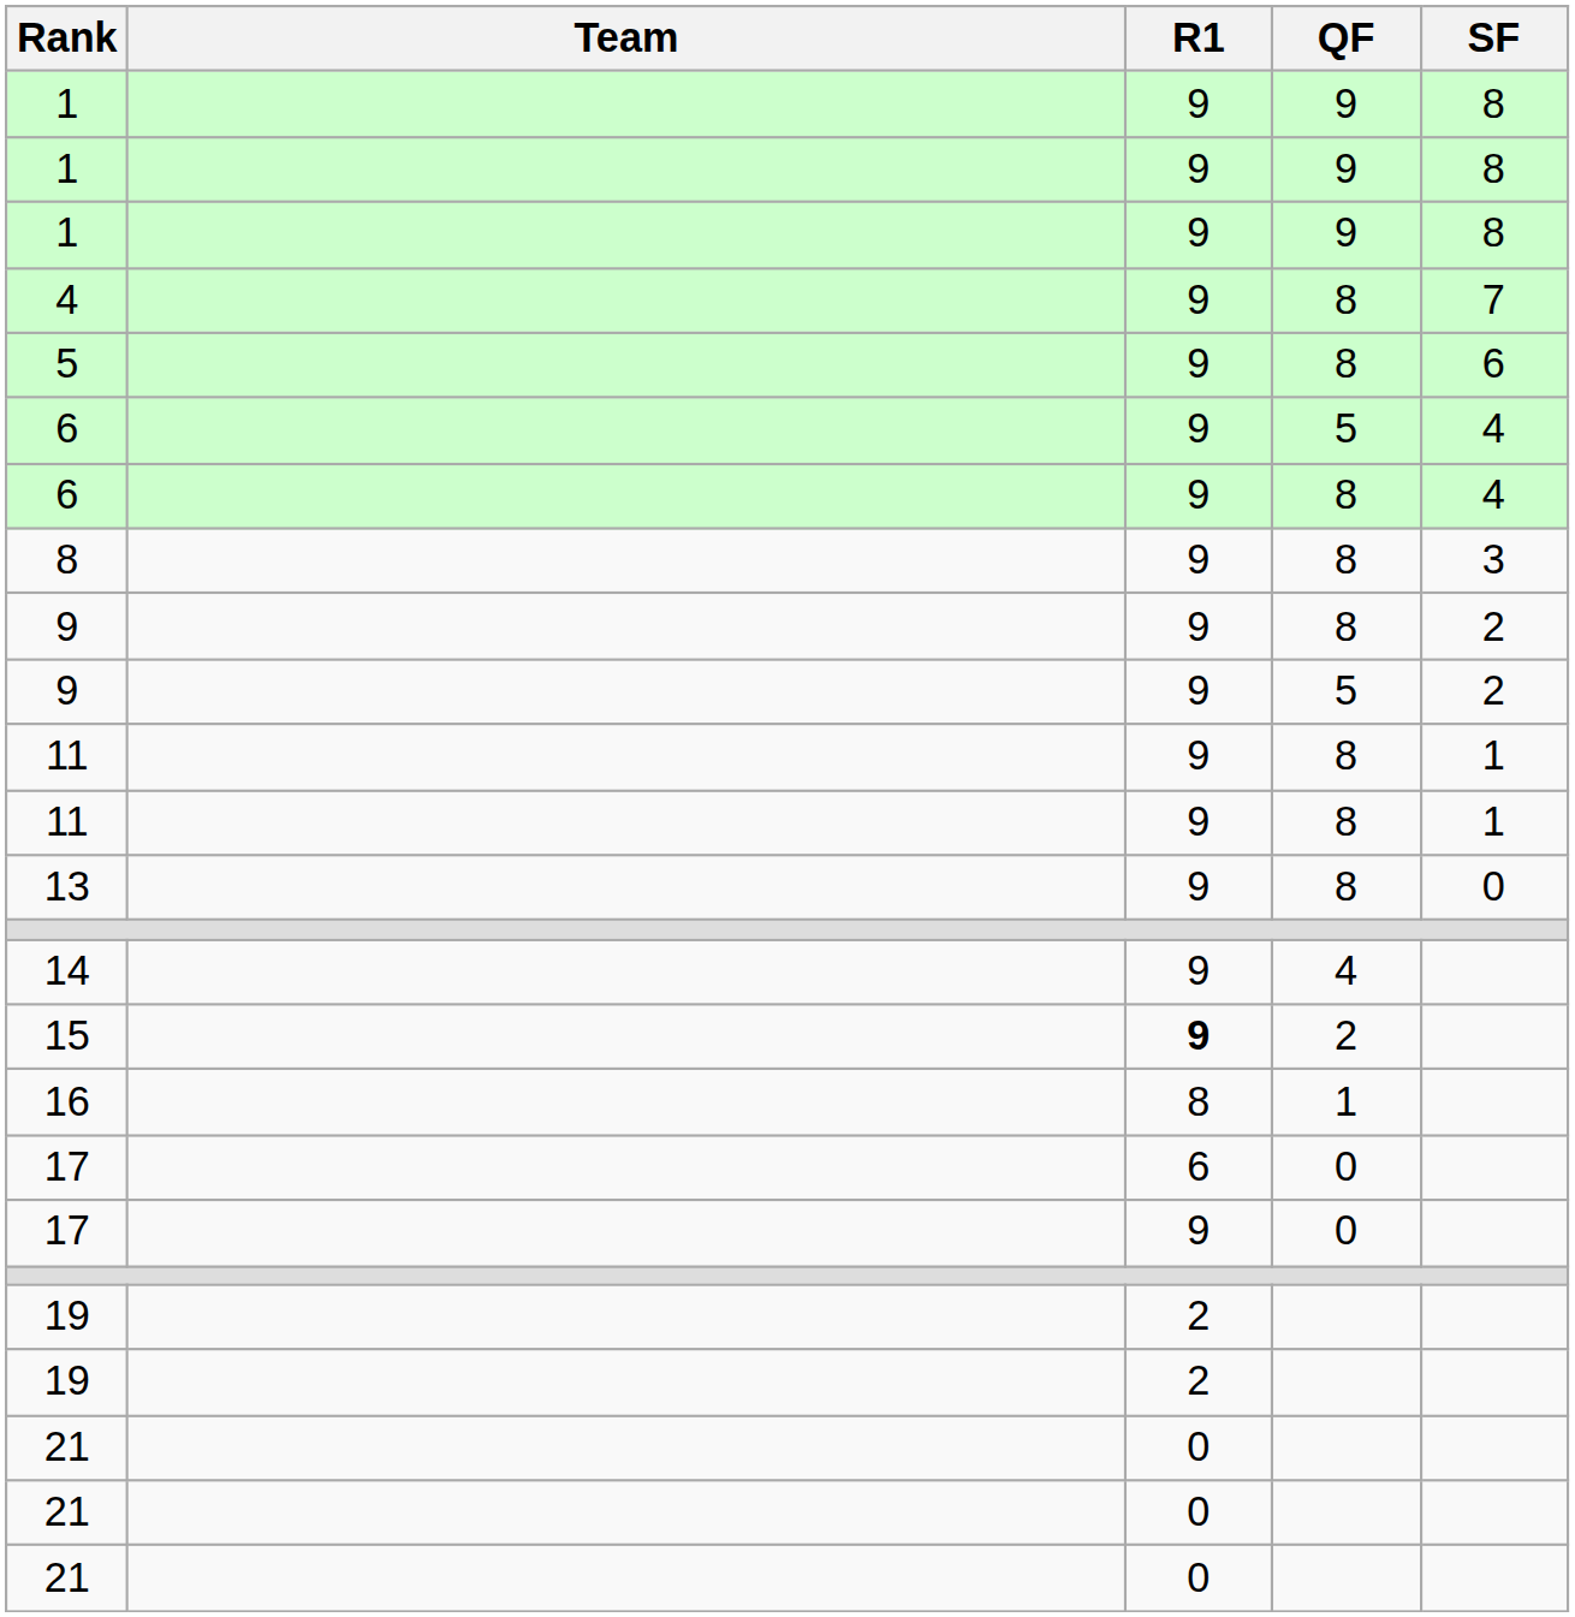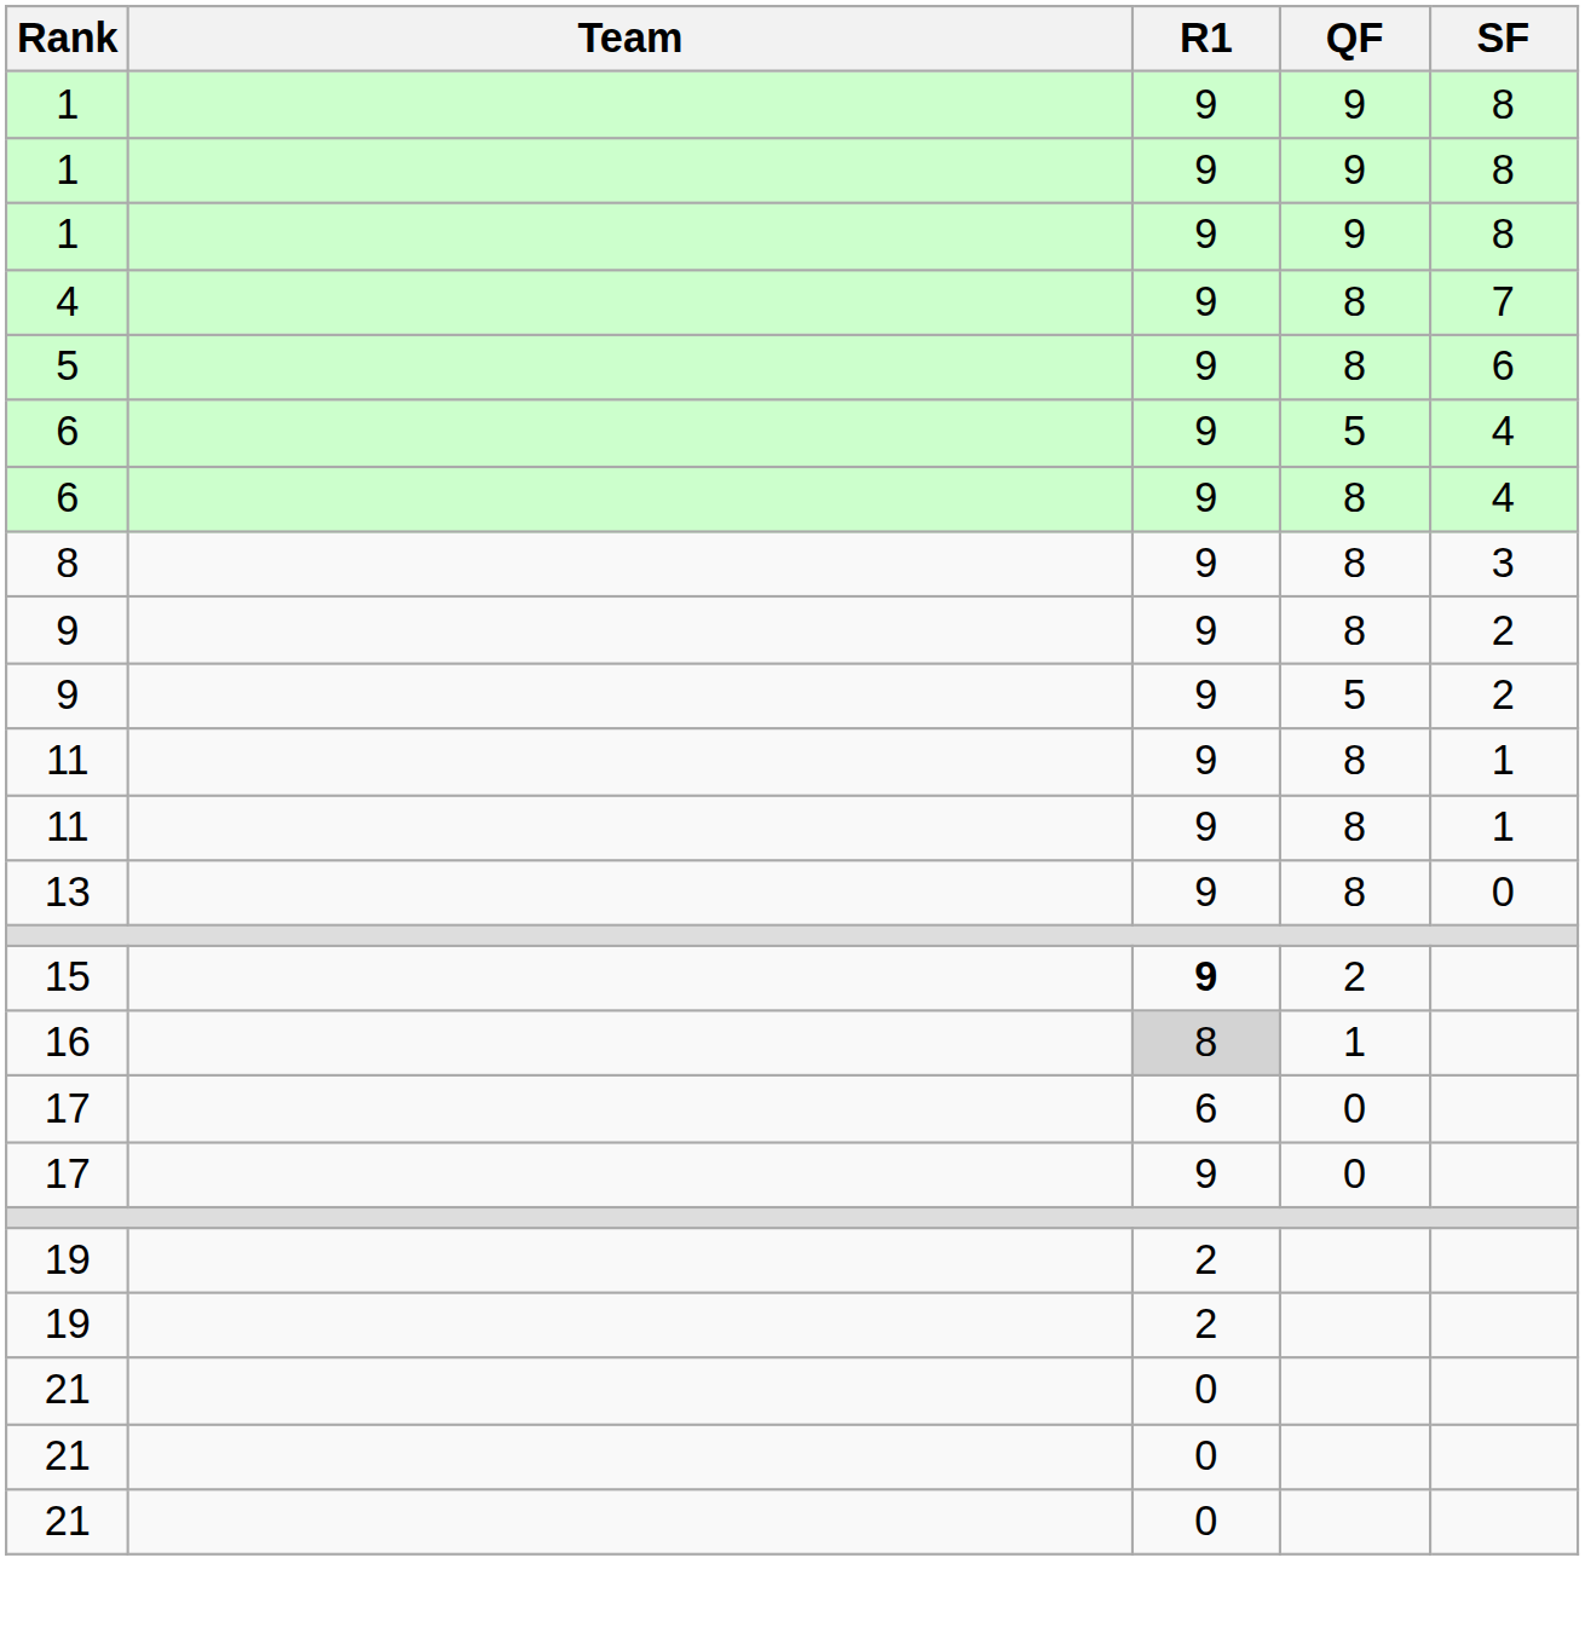- row: 14 | 9 | 4
16 | R1: no background -> lightgrey background
